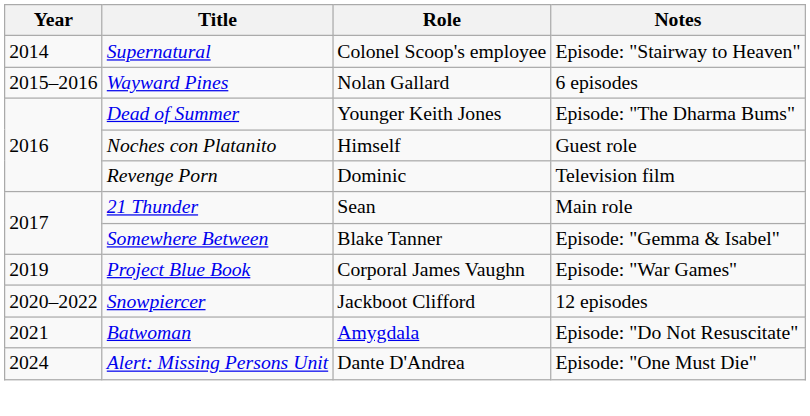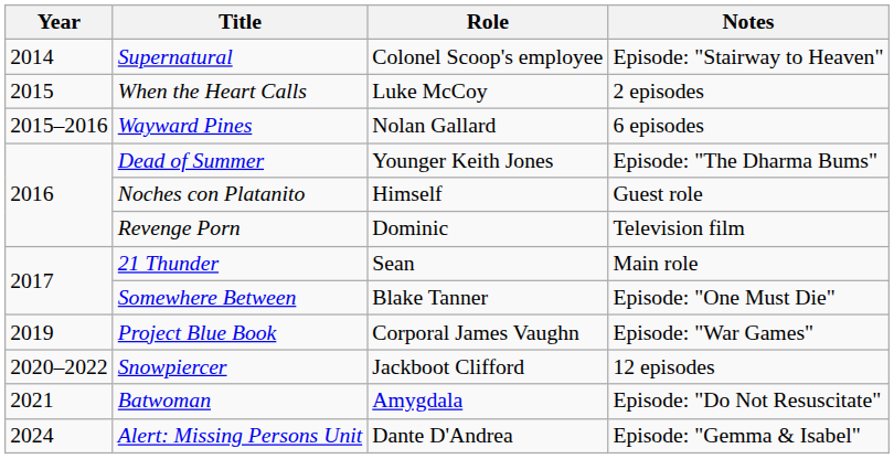+ row: 2015 | When the Heart Calls | Luke McCoy | 2 episodes
Somewhere Between | Notes: Episode: "Gemma & Isabel" -> Episode: "One Must Die"
Alert: Missing Persons Unit | Notes: Episode: "One Must Die" -> Episode: "Gemma & Isabel"
